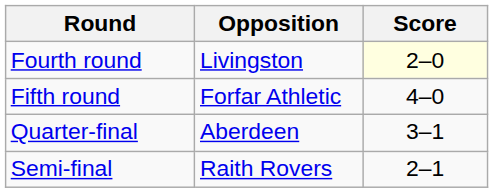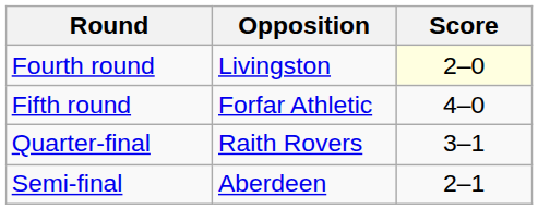Quarter-final | Opposition: Aberdeen -> Raith Rovers
Semi-final | Opposition: Raith Rovers -> Aberdeen
